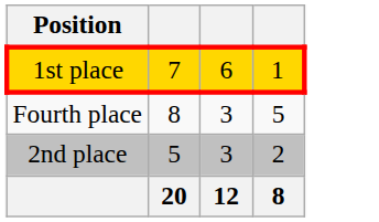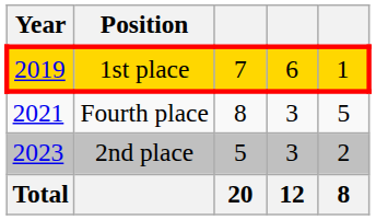+ column: Year | 2019 | 2021 | 2023 | Total
